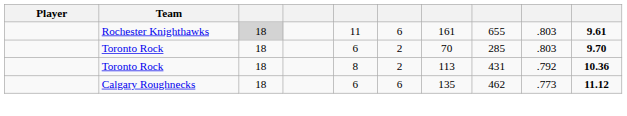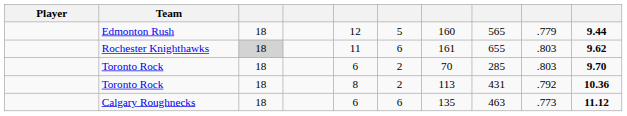+ row: Edmonton Rush | 18 | 12 | 5 | 160 | 565 | .779 | 9.44
Rochester Knighthawks | column 10: 9.61 -> 9.62
Calgary Roughnecks | column 8: 462 -> 463
